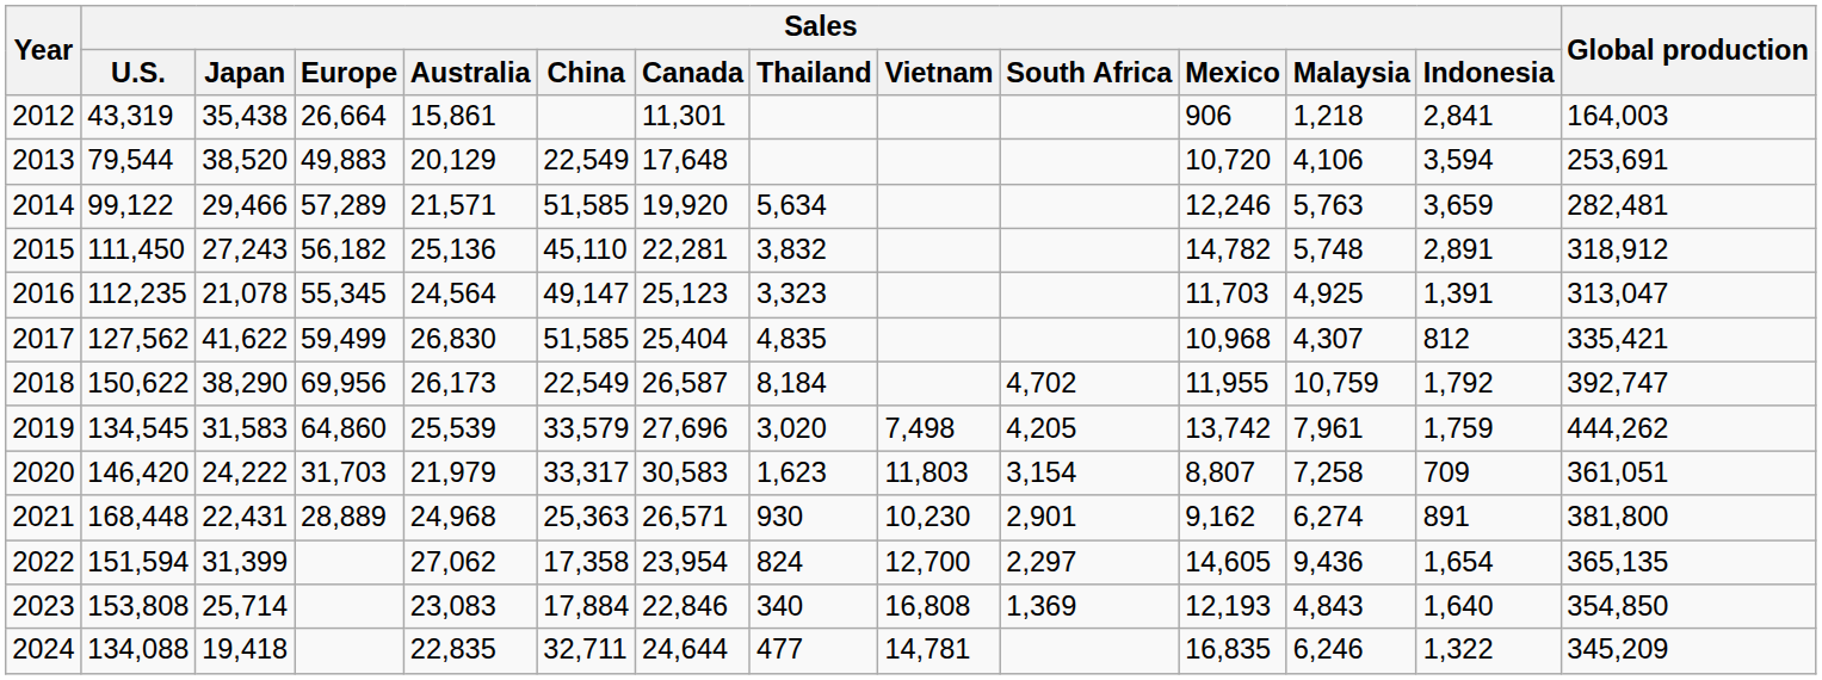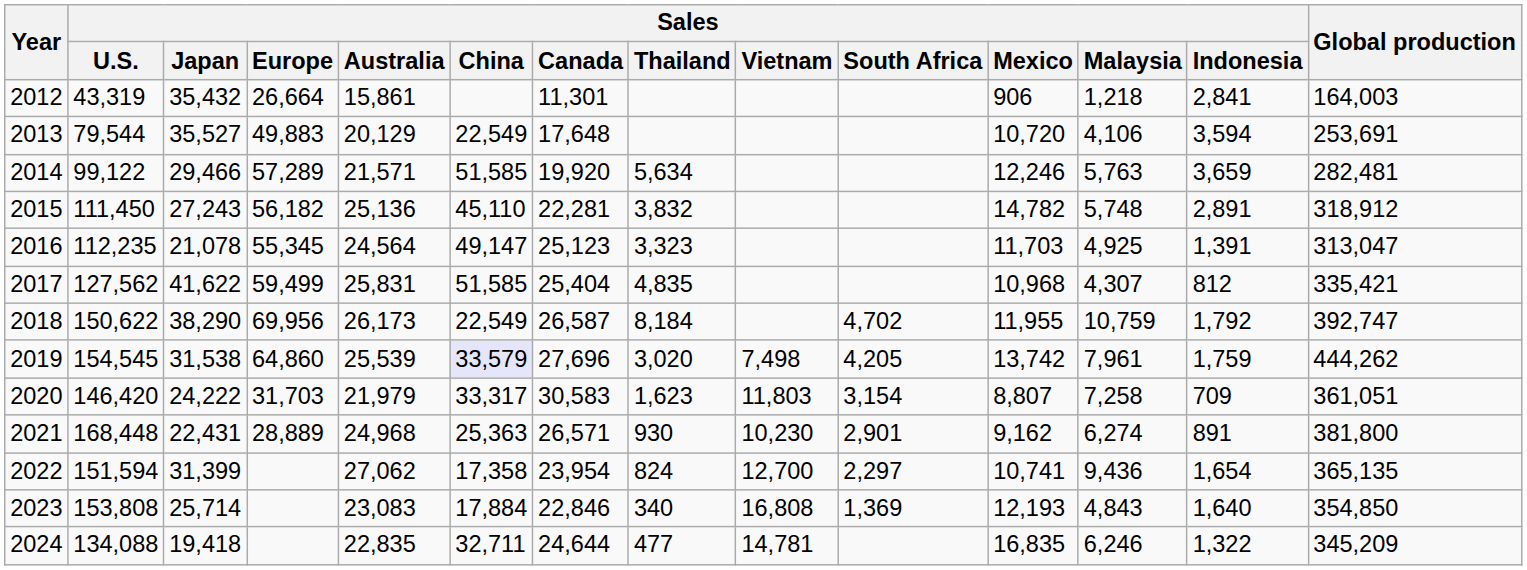2012 | Sales / Japan: 35,438 -> 35,432
2013 | Sales / Japan: 38,520 -> 35,527
2017 | Sales / Australia: 26,830 -> 25,831
2019 | Sales / U.S.: 134,545 -> 154,545
2019 | Sales / Japan: 31,583 -> 31,538
2019 | Sales / China: no background -> lavender background
2022 | Sales / Mexico: 14,605 -> 10,741
